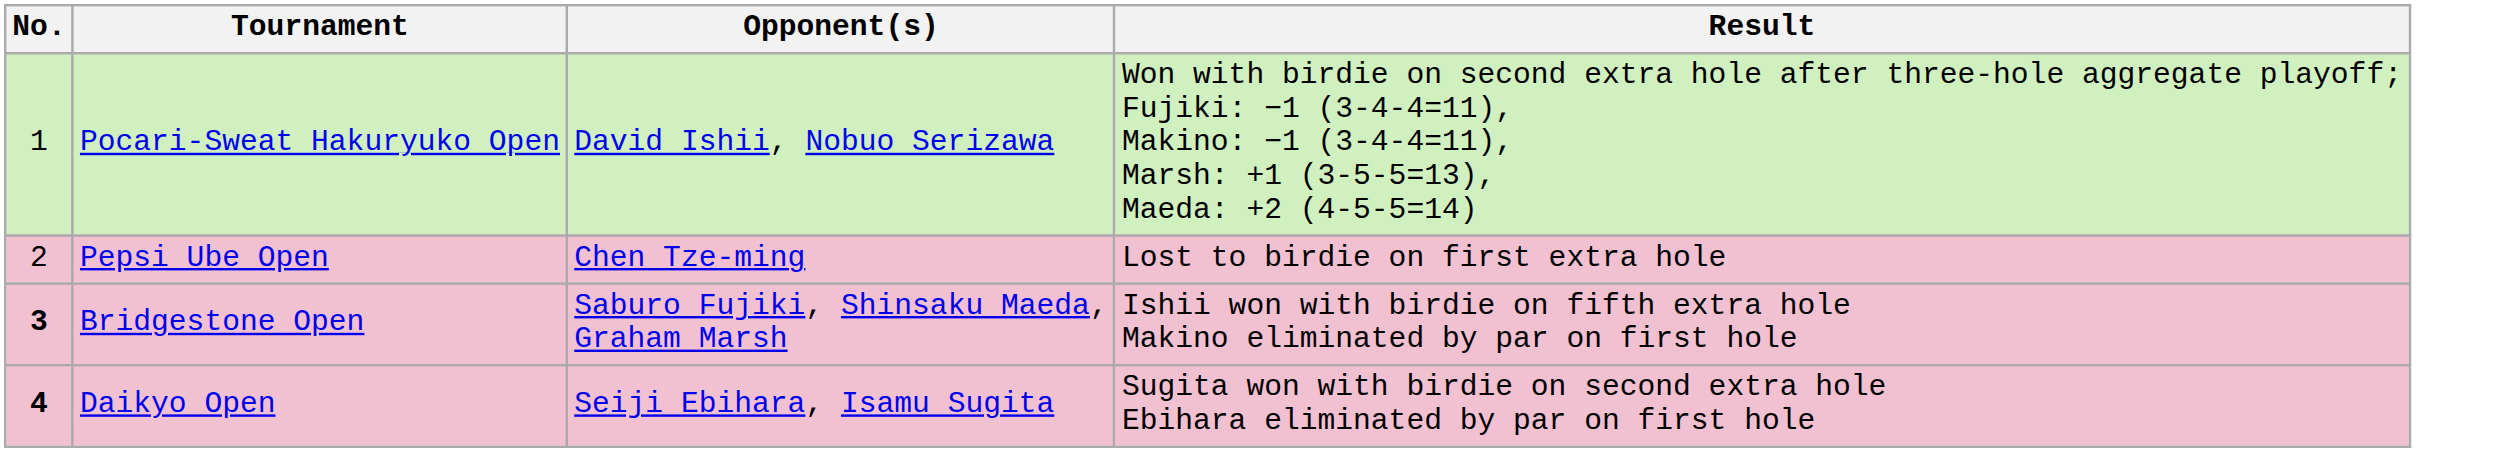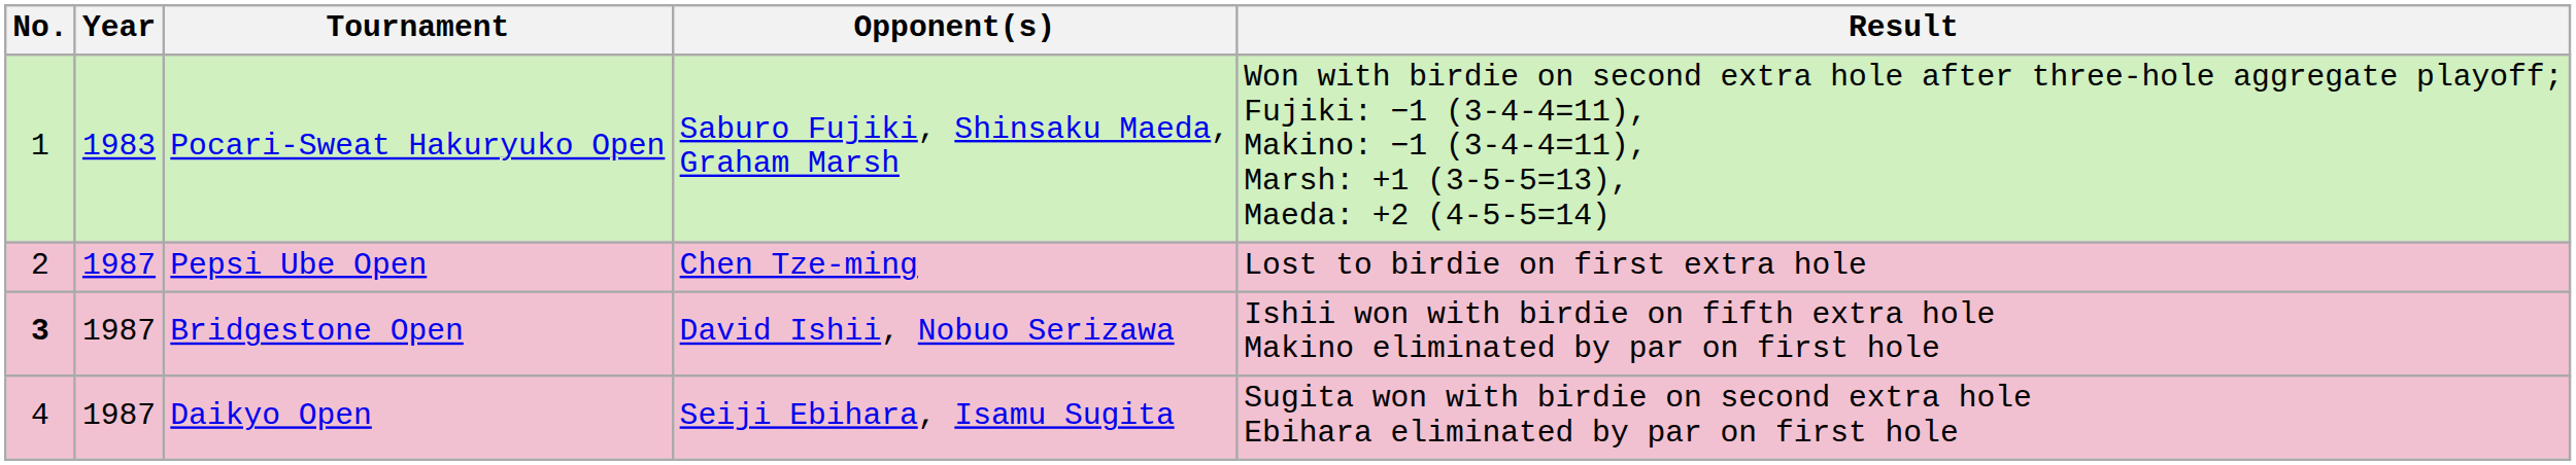+ column: Year | 1983 | 1987 | 1987 | 1987
Pocari-Sweat Hakuryuko Open | Opponent(s): David Ishii, Nobuo Serizawa -> Saburo Fujiki, Shinsaku Maeda, Graham Marsh
Bridgestone Open | Opponent(s): Saburo Fujiki, Shinsaku Maeda, Graham Marsh -> David Ishii, Nobuo Serizawa
Daikyo Open | No.: bold -> normal
